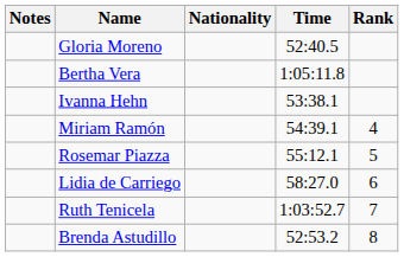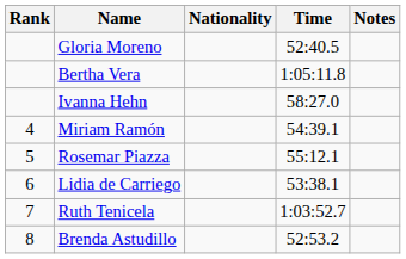columns swapped: Rank <-> Notes
Ivanna Hehn | Time: 53:38.1 -> 58:27.0
Lidia de Carriego | Time: 58:27.0 -> 53:38.1
